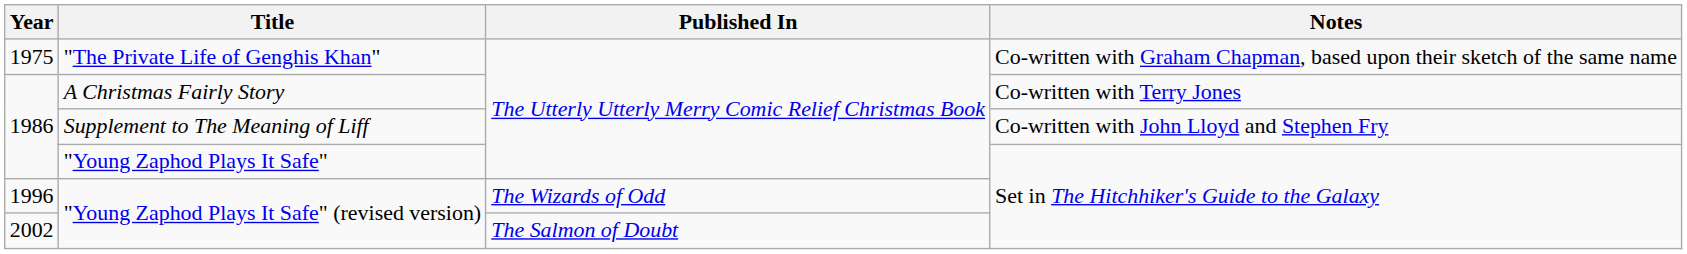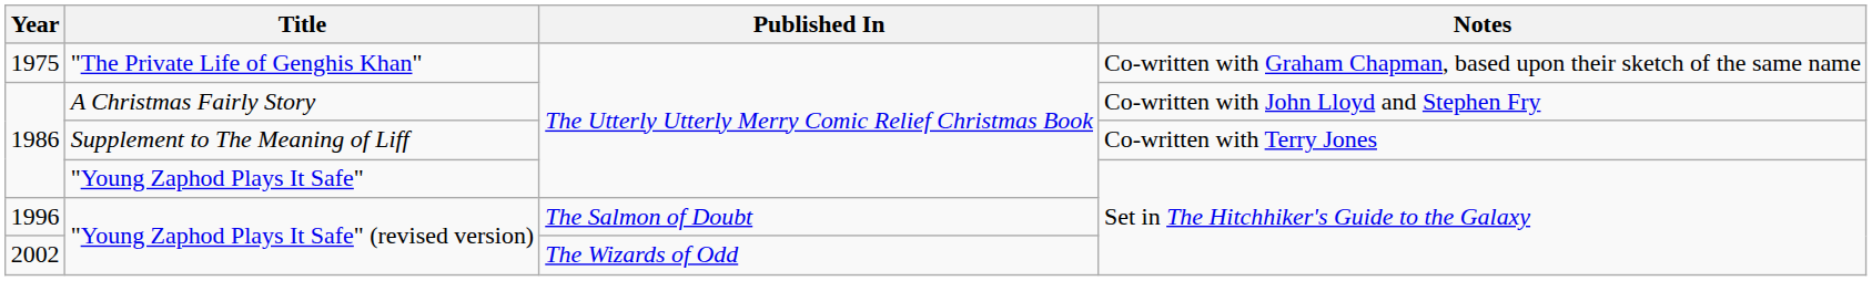A Christmas Fairly Story | Notes: Co-written with Terry Jones -> Co-written with John Lloyd and Stephen Fry
Supplement to The Meaning of Liff | Notes: Co-written with John Lloyd and Stephen Fry -> Co-written with Terry Jones
1996 / "Young Zaphod Plays It Safe" (revised version) | Published In: The Wizards of Odd -> The Salmon of Doubt
2002 / "Young Zaphod Plays It Safe" (revised version) | Published In: The Salmon of Doubt -> The Wizards of Odd
